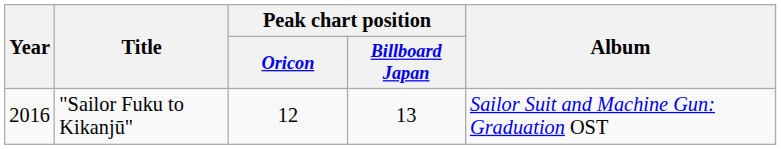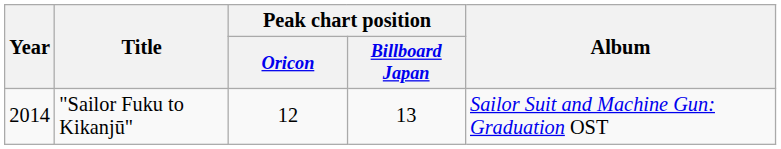"Sailor Fuku to Kikanjū" | Year: 2016 -> 2014
